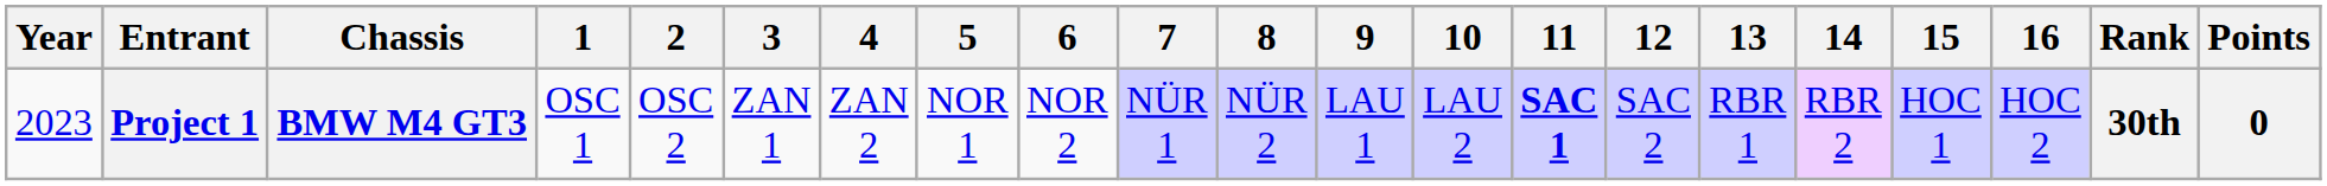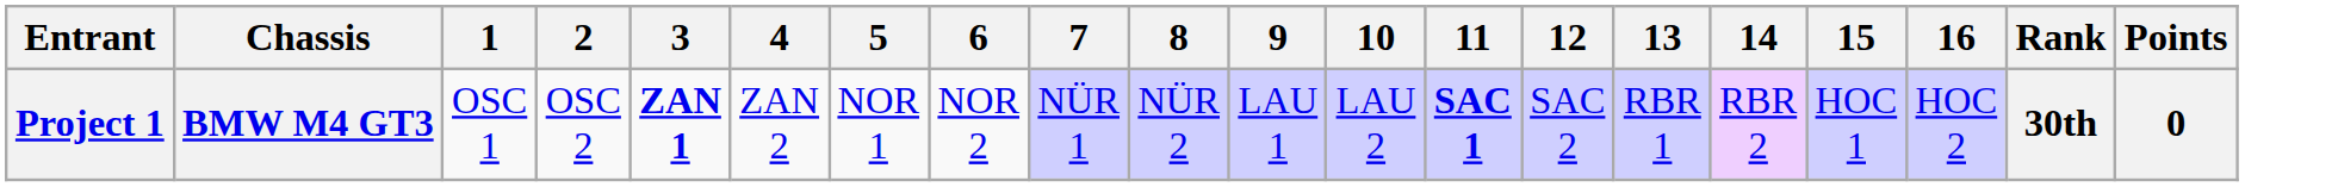- column: Year | 2023
Project 1 | 3: normal -> bold
